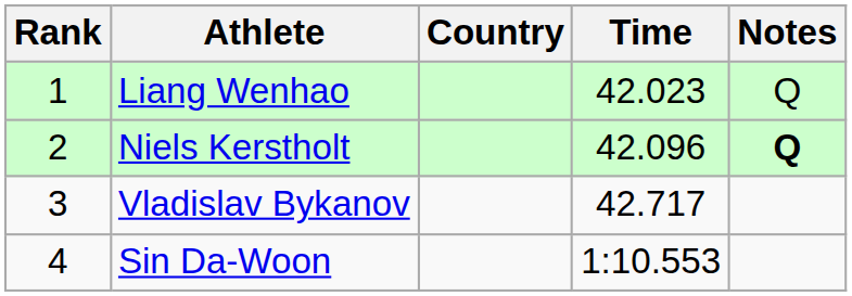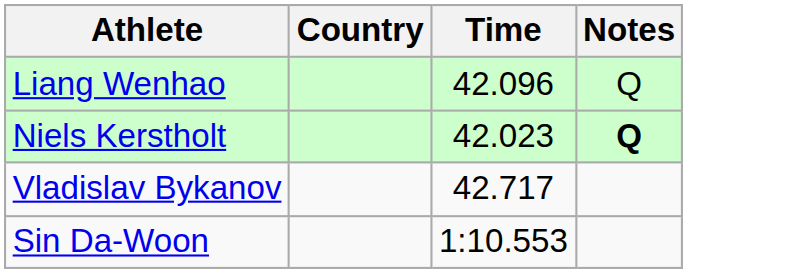- column: Rank | 1 | 2 | 3 | 4
Liang Wenhao | Time: 42.023 -> 42.096
Niels Kerstholt | Time: 42.096 -> 42.023
